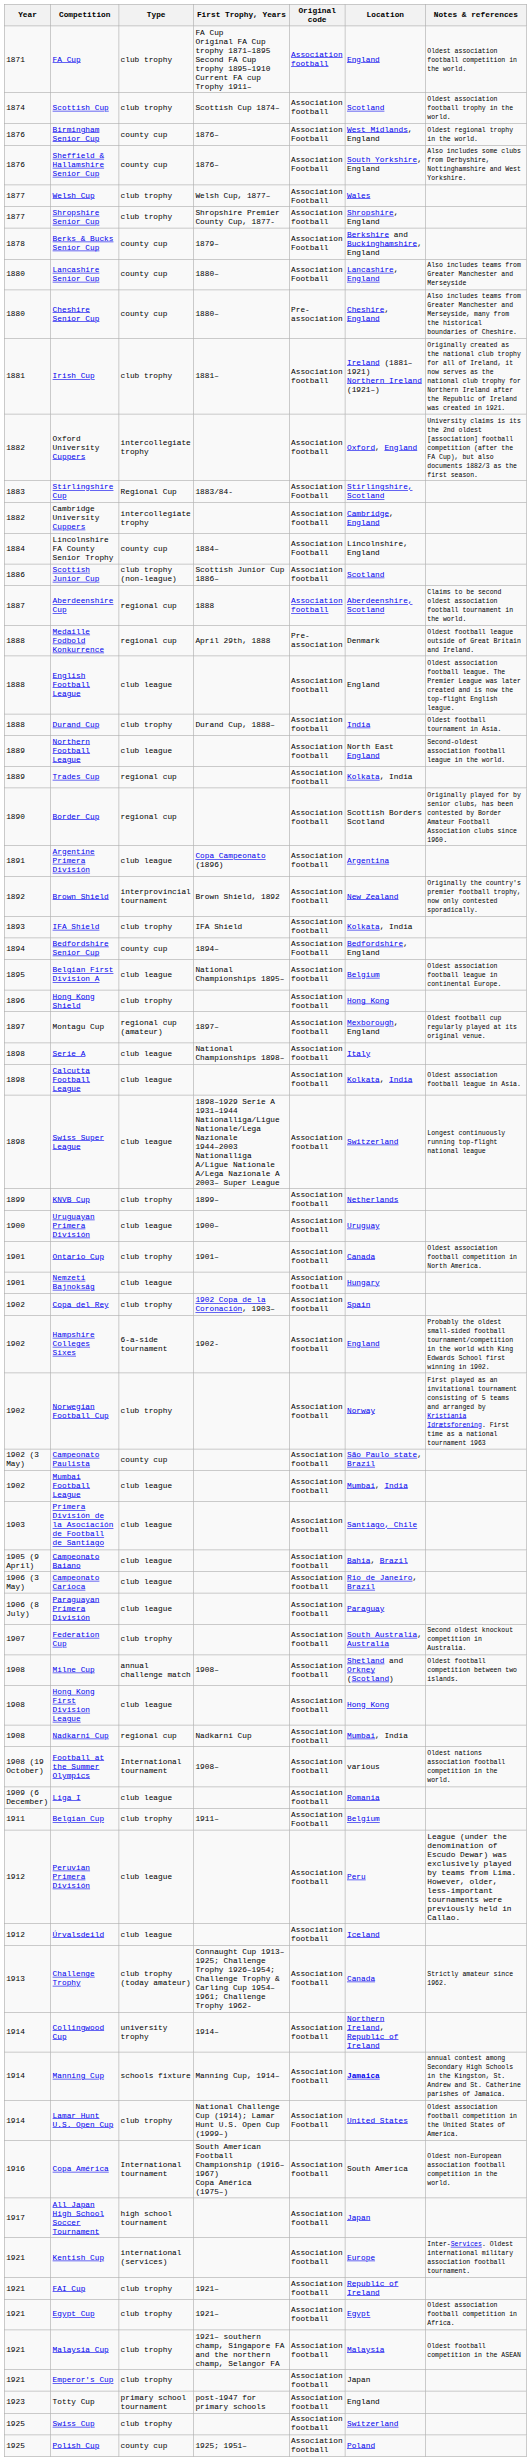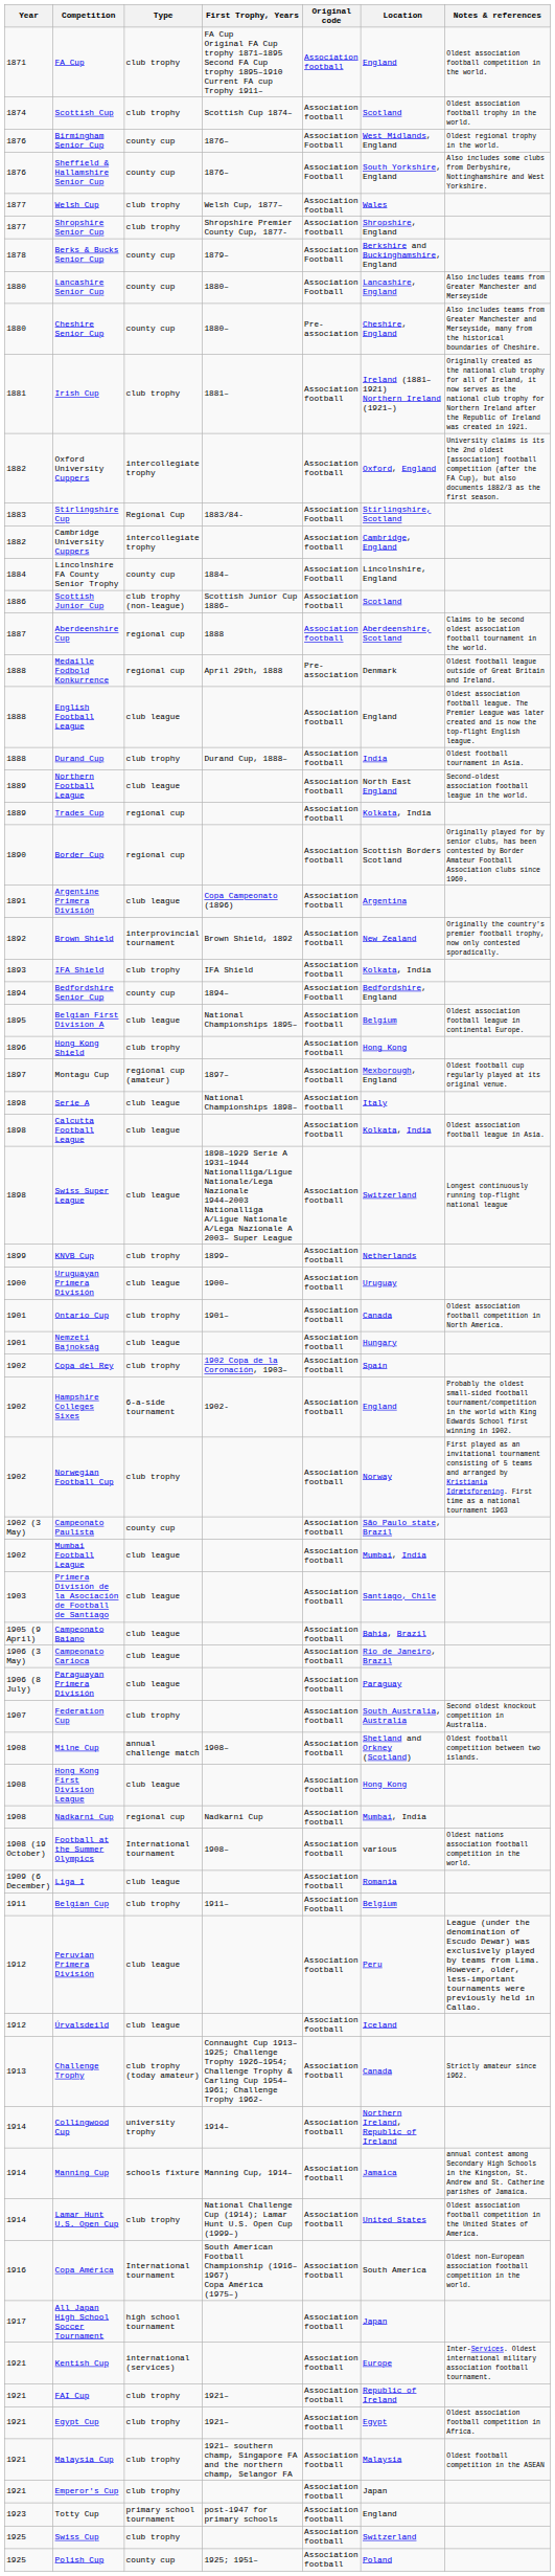Welsh Cup | Original code: Association Football -> Association football
Manning Cup | Location: bold -> normal
Lamar Hunt U.S. Open Cup | Original code: Association Football -> Association football
